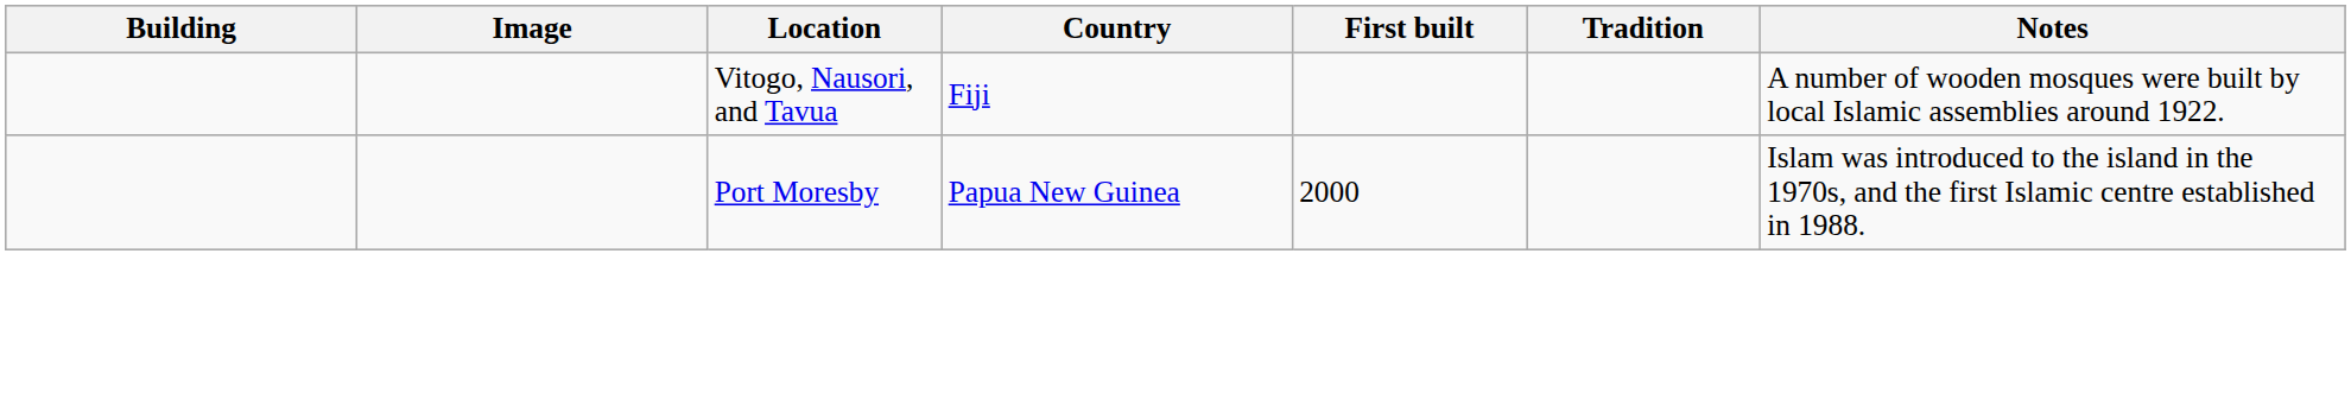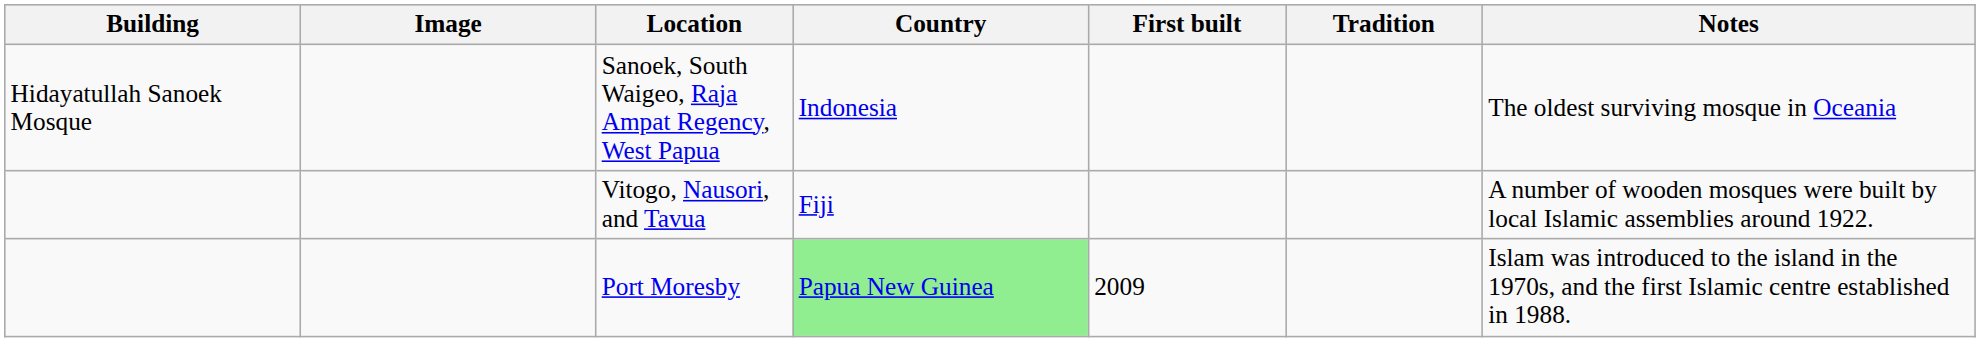+ row: Hidayatullah Sanoek Mosque | Sanoek, South Waigeo, Raja Ampat Regency, West Papua | Indonesia | The oldest surviving mosque in Oceania
Port Moresby | Country: no background -> lightgreen background
Port Moresby | First built: 2000 -> 2009
